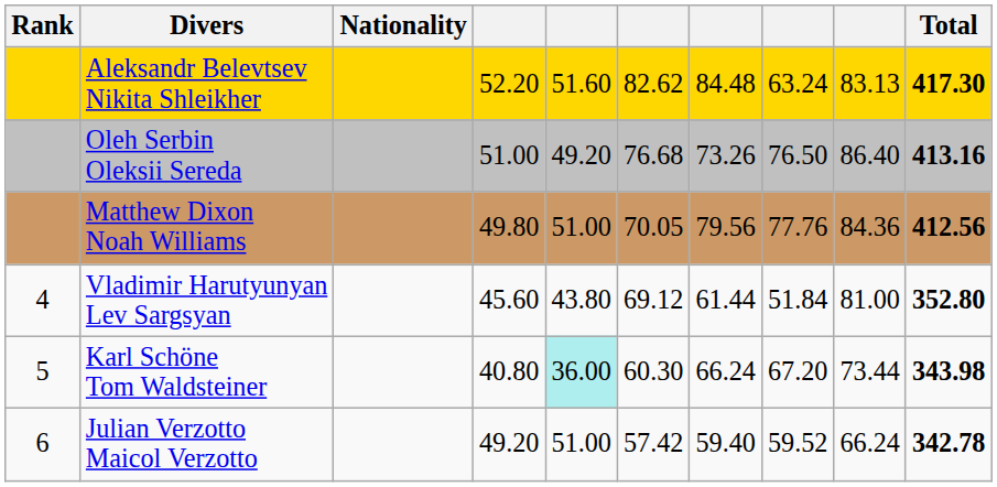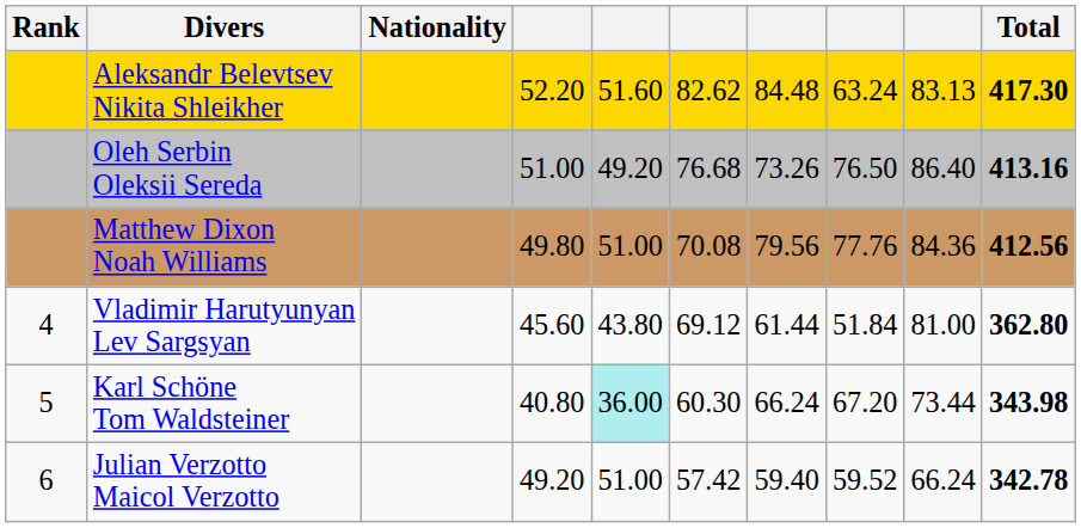Matthew Dixon Noah Williams | column 6: 70.05 -> 70.08
Vladimir Harutyunyan Lev Sargsyan | Total: 352.80 -> 362.80
